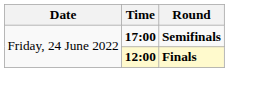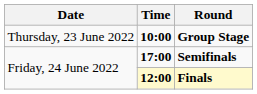+ row: Thursday, 23 June 2022 | 10:00 | Group Stage
